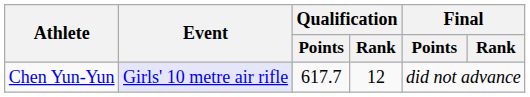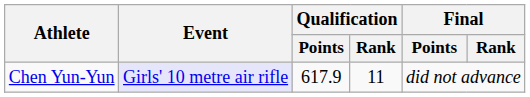Chen Yun-Yun | Qualification / Points: 617.7 -> 617.9
Chen Yun-Yun | Qualification / Rank: 12 -> 11
